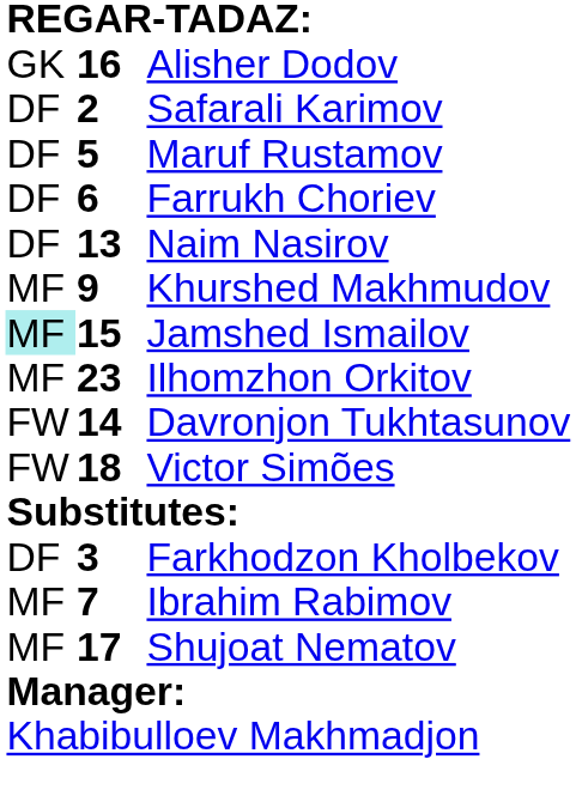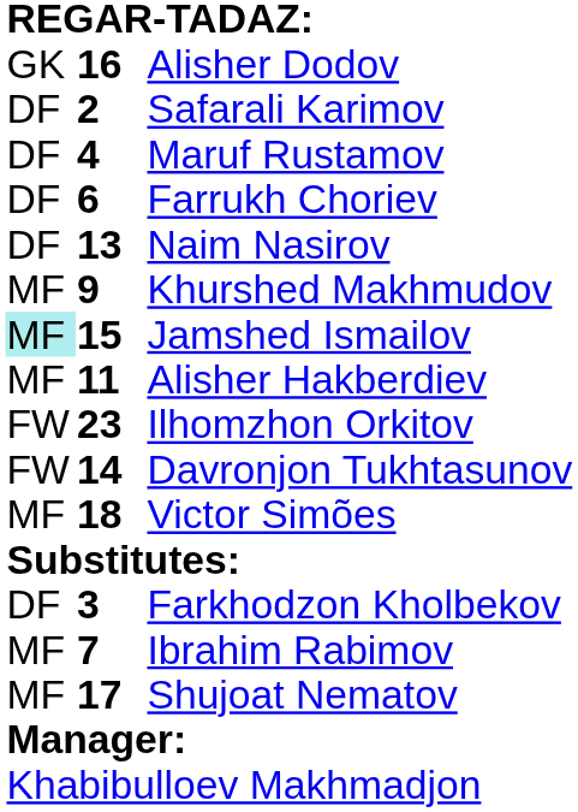Maruf Rustamov | column 2: 5 -> 4
+ row: MF | 11 | Alisher Hakberdiev
Ilhomzhon Orkitov | column 1: MF -> FW
Victor Simões | column 1: FW -> MF
